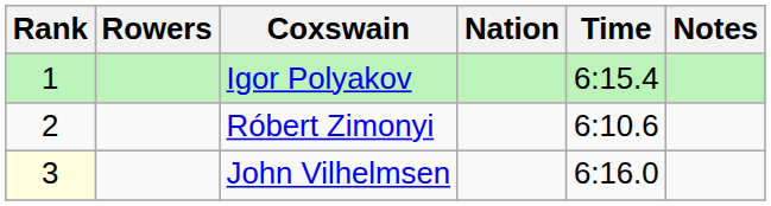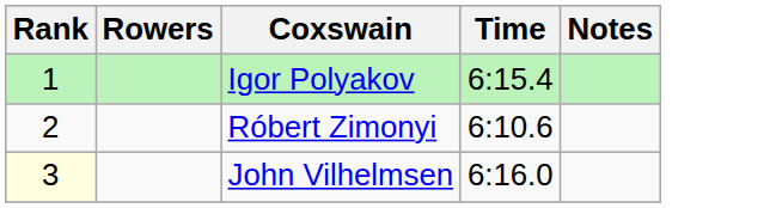- column: Nation
